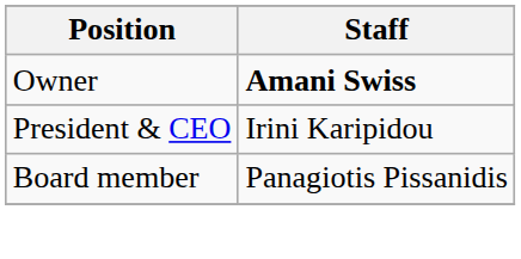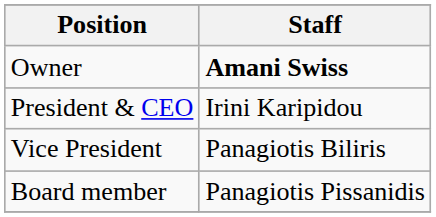+ row: Vice President | Panagiotis Biliris
